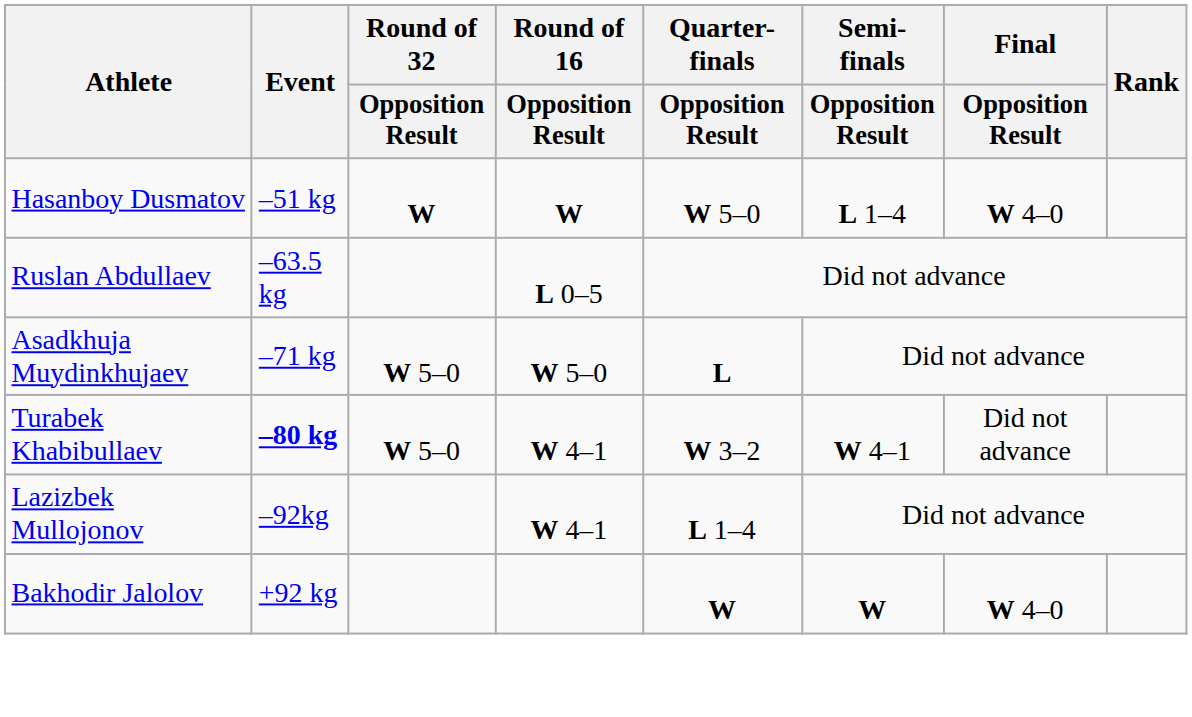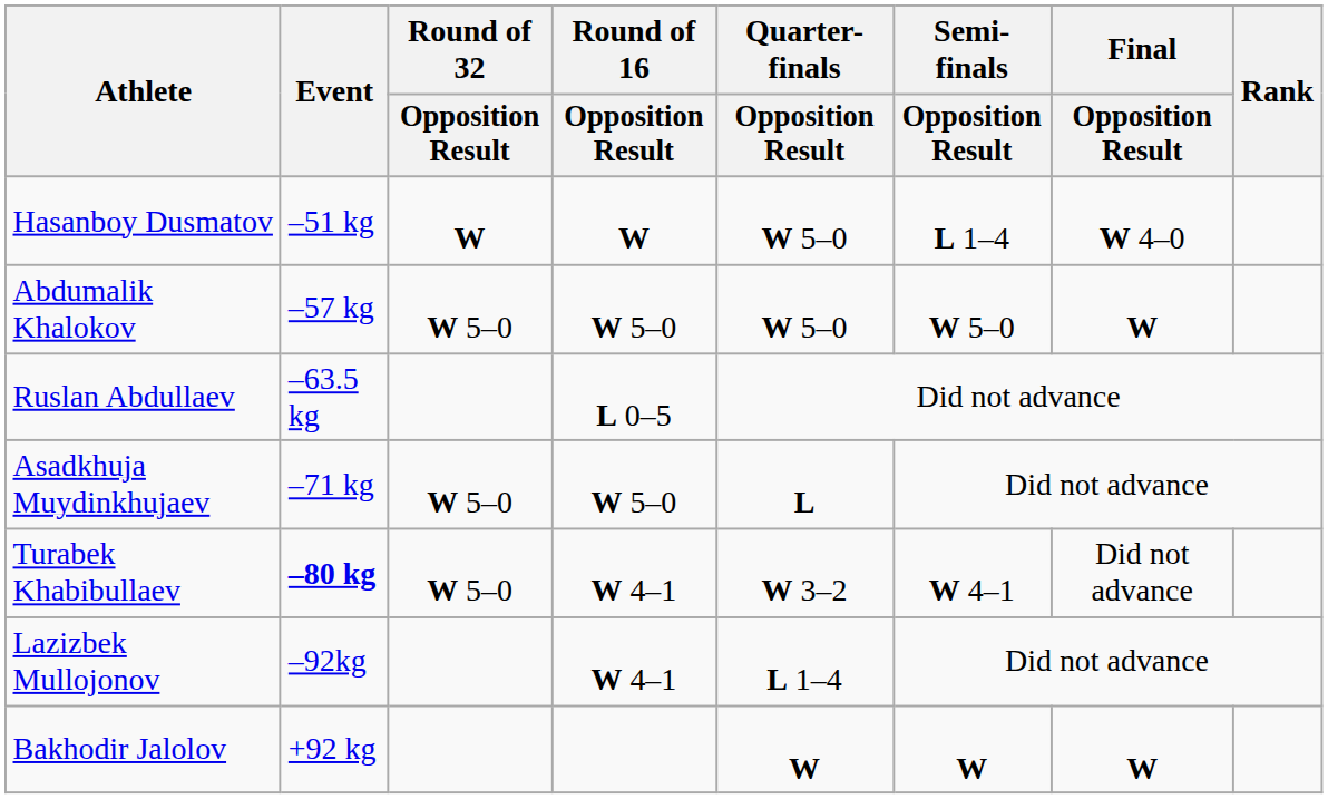+ row: Abdumalik Khalokov | –57 kg | W 5–0 | W 5–0 | W 5–0 | W 5–0 | W
Bakhodir Jalolov | Final / Opposition Result: W 4–0 -> W
